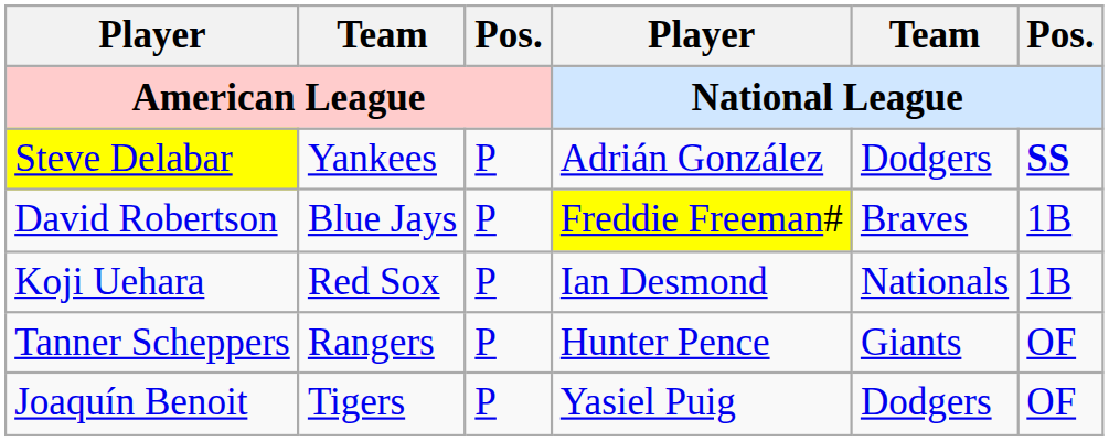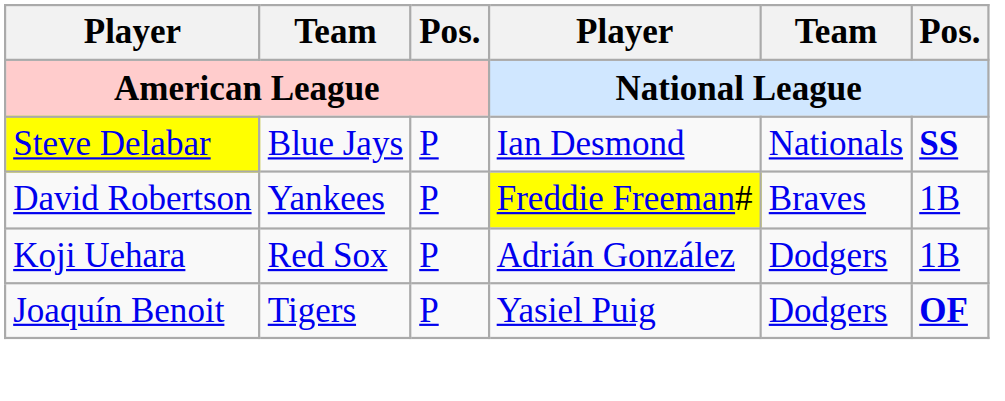Steve Delabar | Team / American League: Yankees -> Blue Jays
Steve Delabar | Player / National League: Adrián González -> Ian Desmond
Steve Delabar | Team / National League: Dodgers -> Nationals
David Robertson | Team / American League: Blue Jays -> Yankees
Koji Uehara | Player / National League: Ian Desmond -> Adrián González
Koji Uehara | Team / National League: Nationals -> Dodgers
- row: Tanner Scheppers | Rangers | P | Hunter Pence | Giants | OF
Joaquín Benoit | Pos. / National League: normal -> bold
